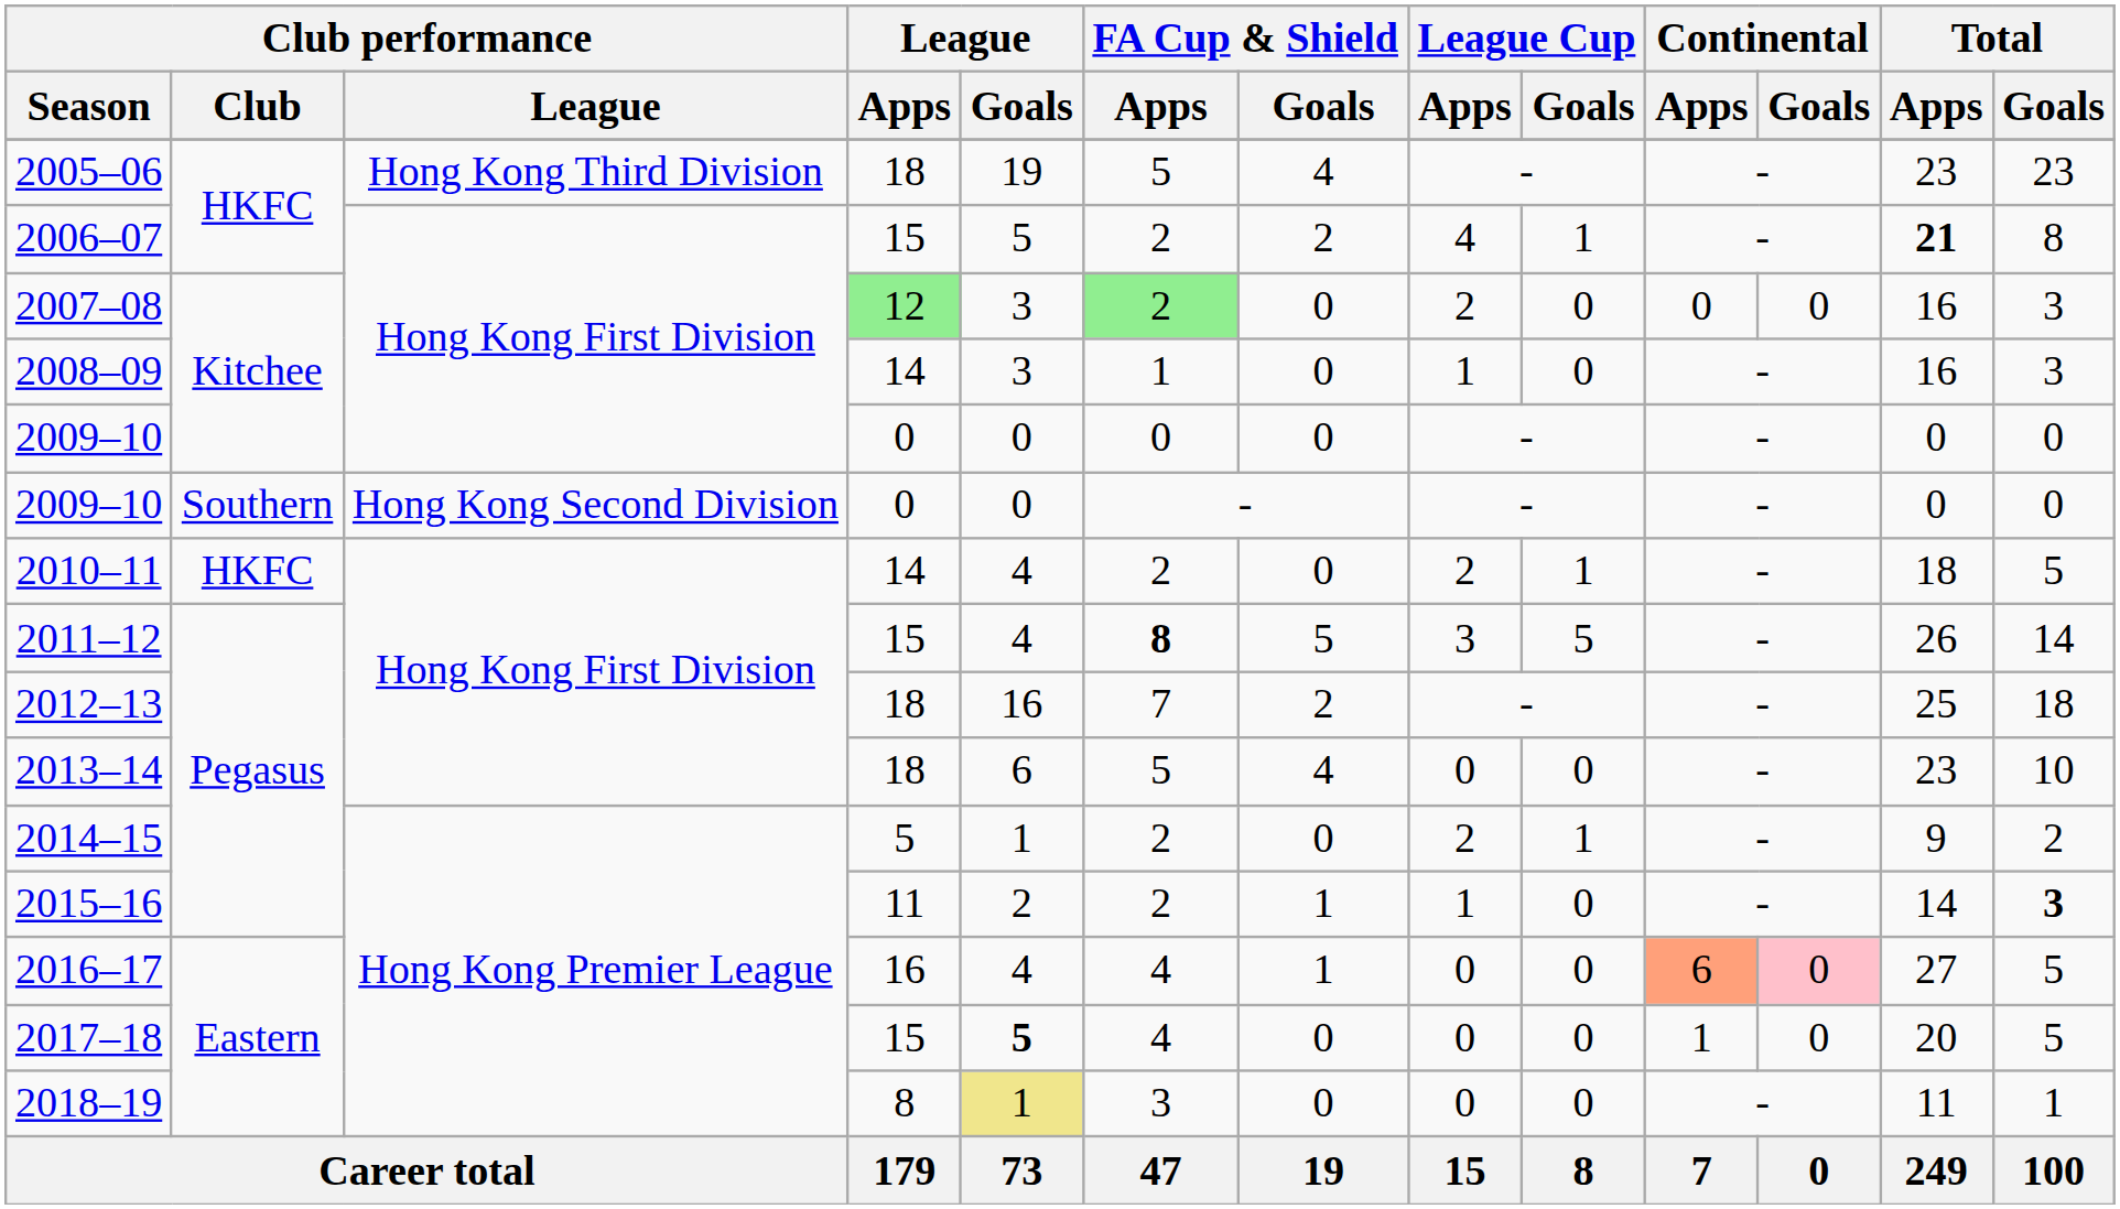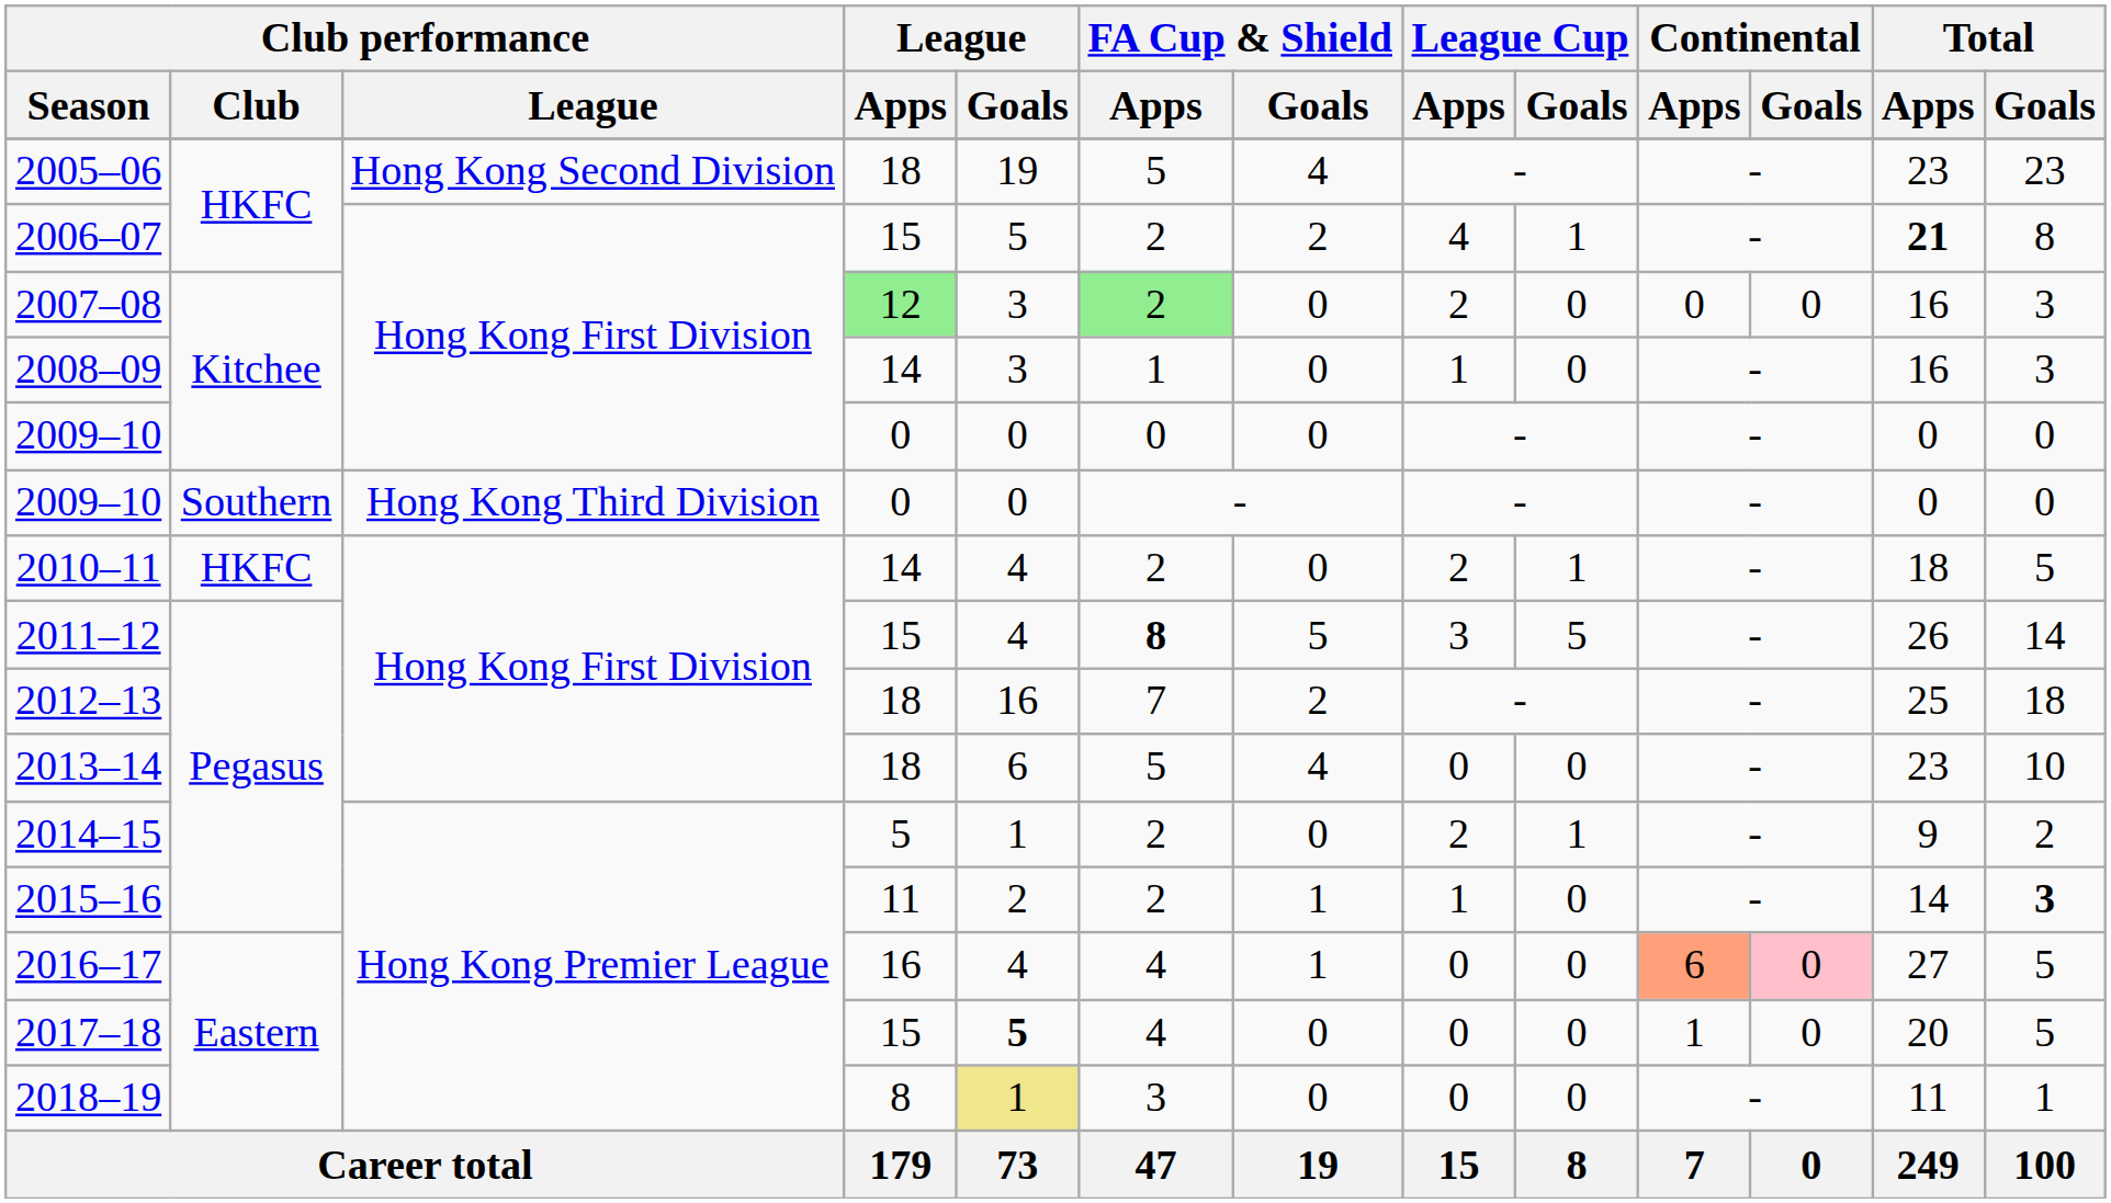2005–06 | Club performance / League: Hong Kong Third Division -> Hong Kong Second Division
2009–10 / Southern | Club performance / League: Hong Kong Second Division -> Hong Kong Third Division
